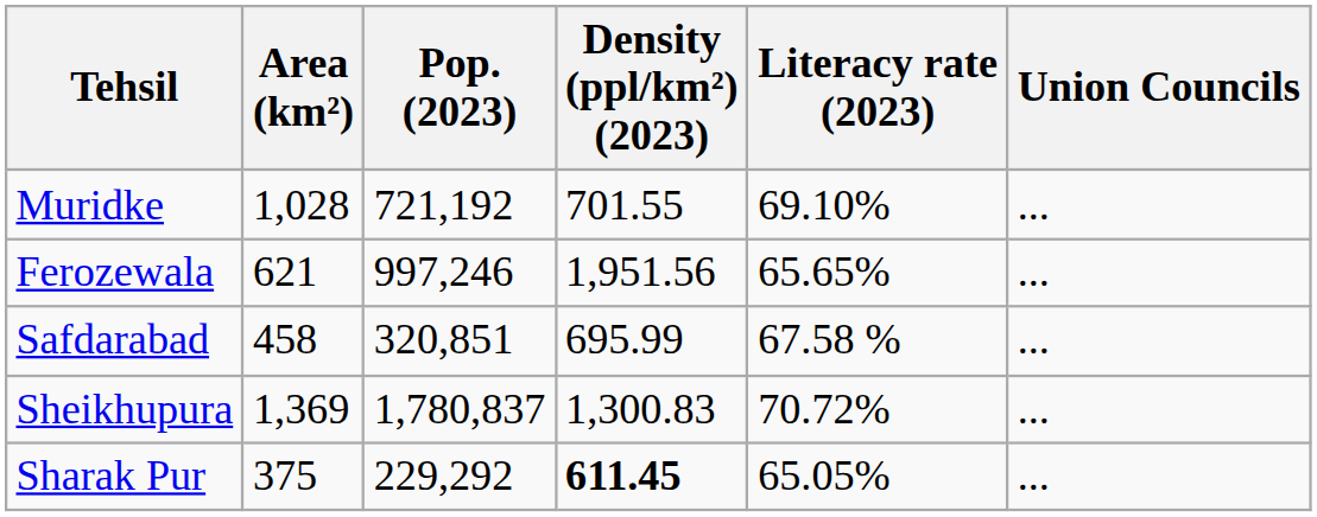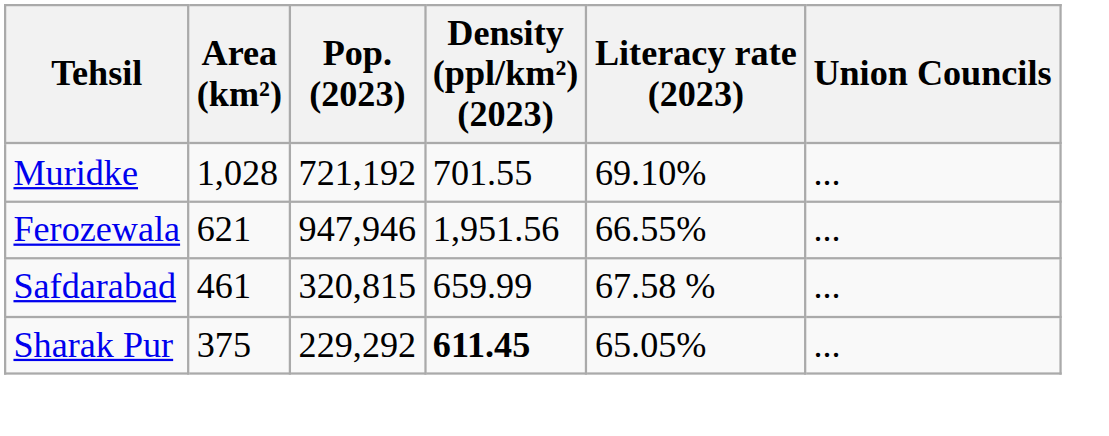Ferozewala | Pop. (2023): 997,246 -> 947,946
Ferozewala | Literacy rate (2023): 65.65% -> 66.55%
Safdarabad | Area (km²): 458 -> 461
Safdarabad | Pop. (2023): 320,851 -> 320,815
Safdarabad | Density (ppl/km²) (2023): 695.99 -> 659.99
- row: Sheikhupura | 1,369 | 1,780,837 | 1,300.83 | 70.72% | ...
